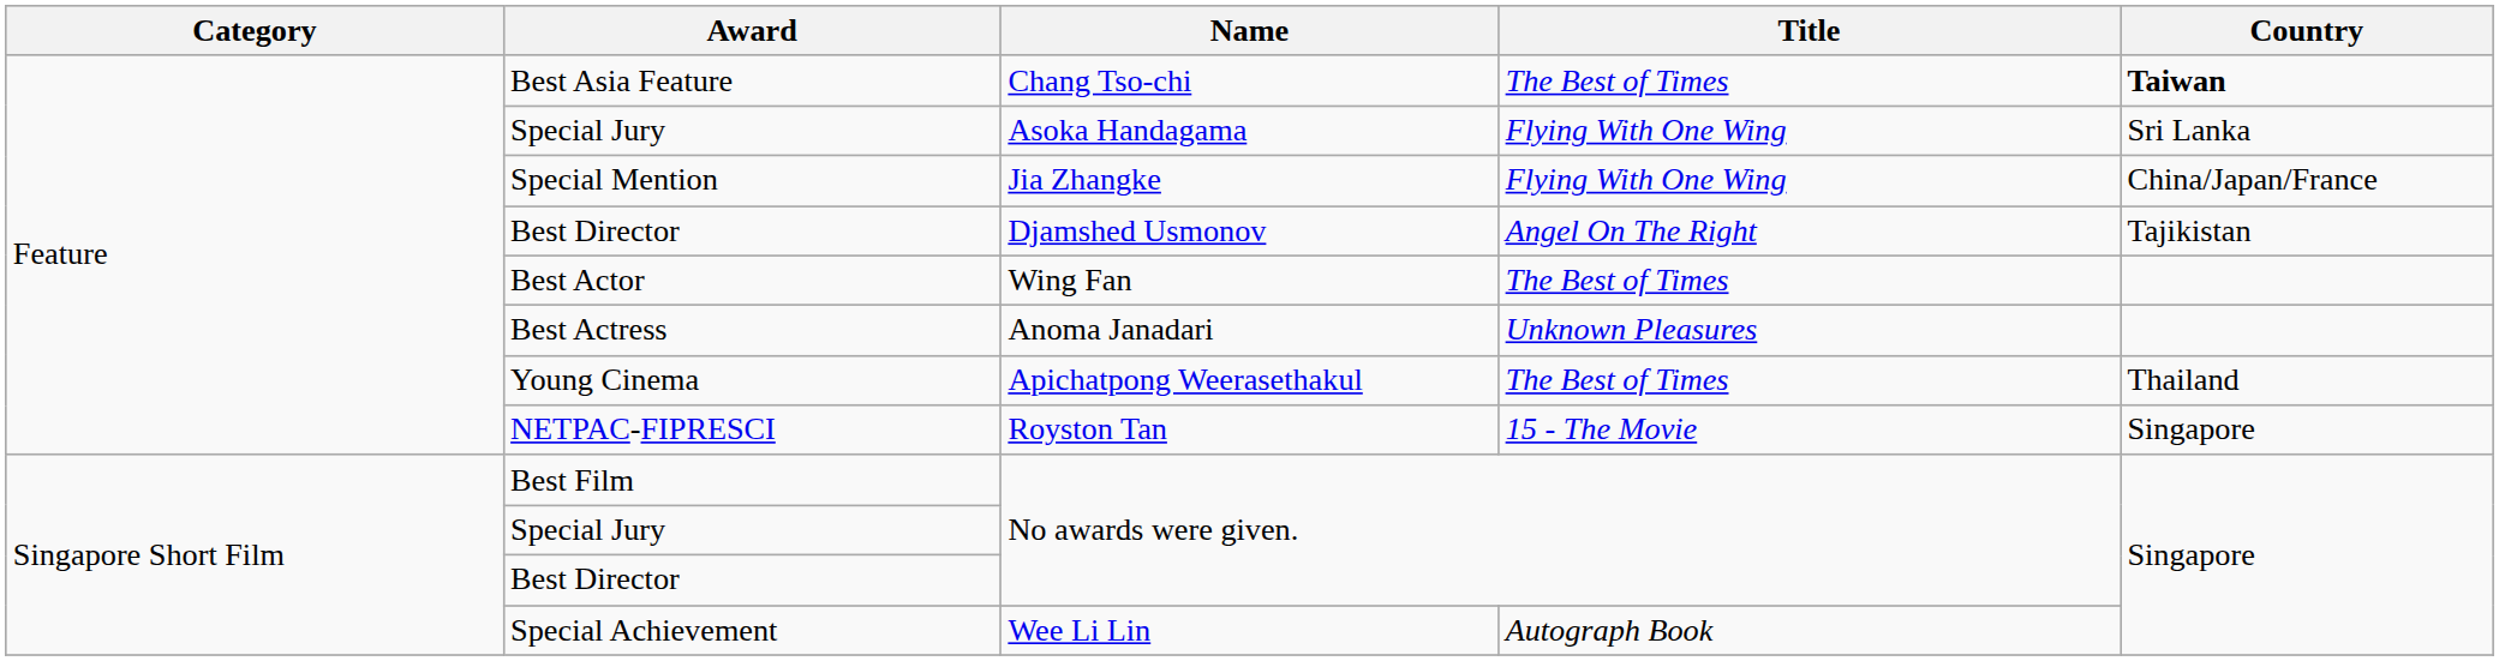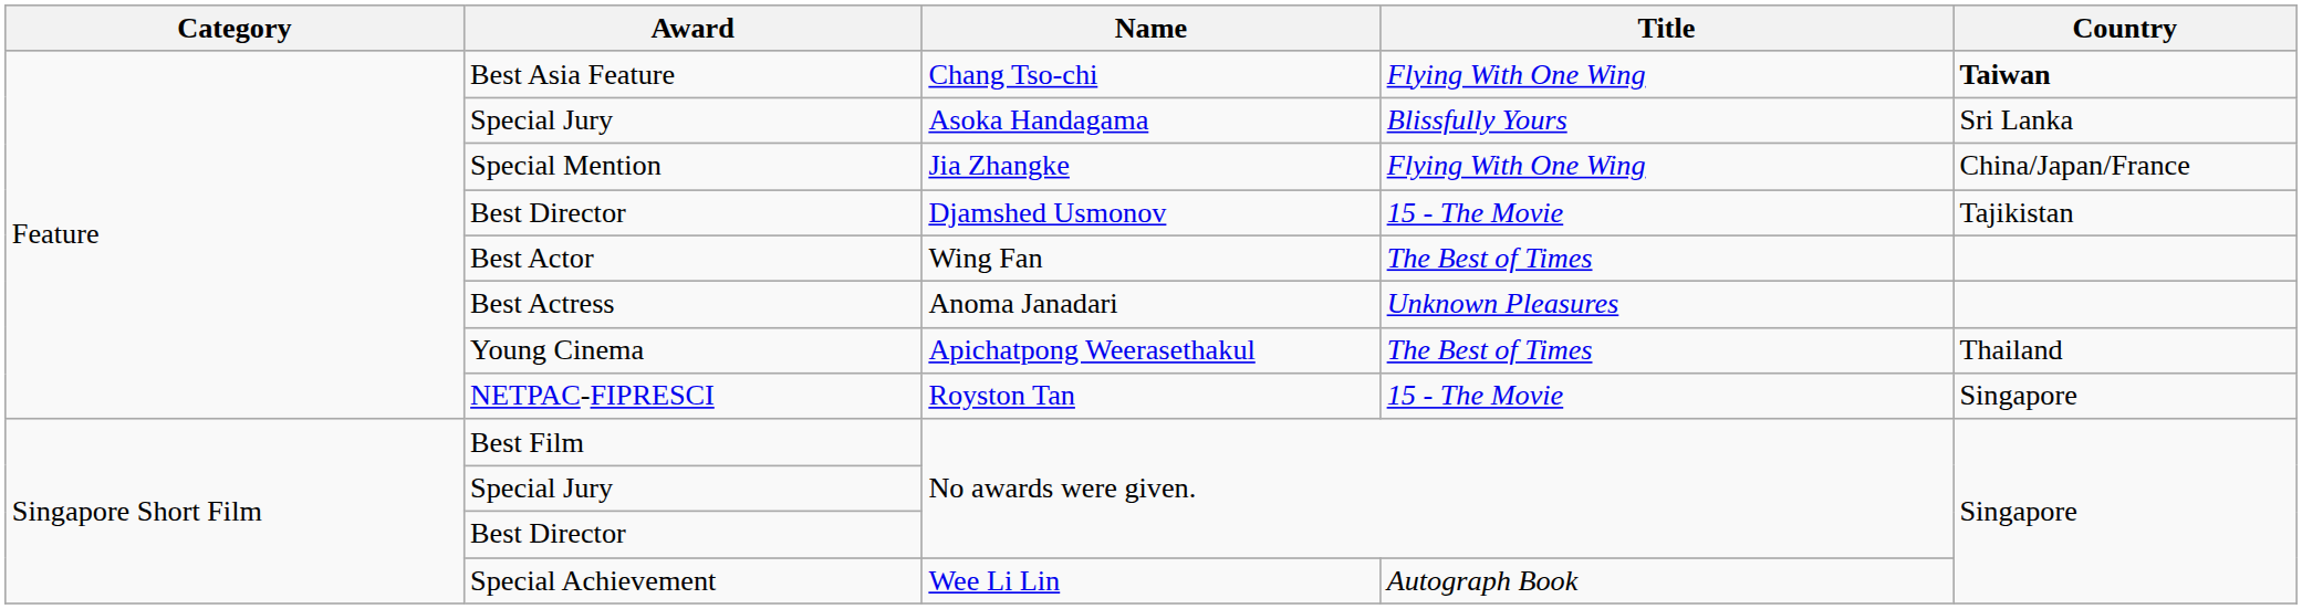Best Asia Feature | Title: The Best of Times -> Flying With One Wing
Special Jury / Asoka Handagama | Title: Flying With One Wing -> Blissfully Yours
Best Director / Djamshed Usmonov | Title: Angel On The Right -> 15 - The Movie
